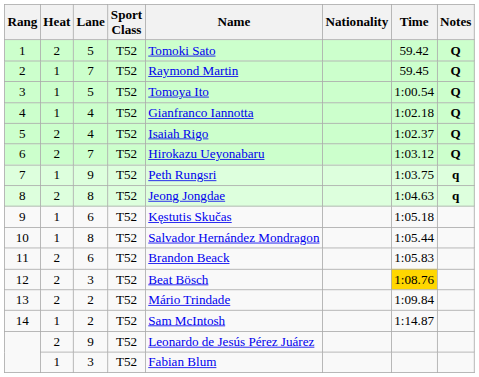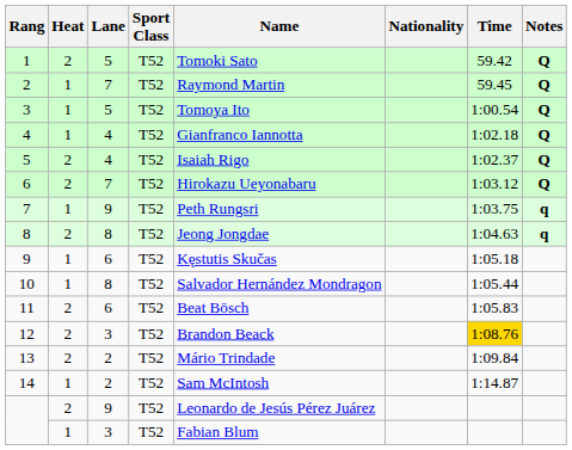11 | Name: Brandon Beack -> Beat Bösch
12 | Name: Beat Bösch -> Brandon Beack
